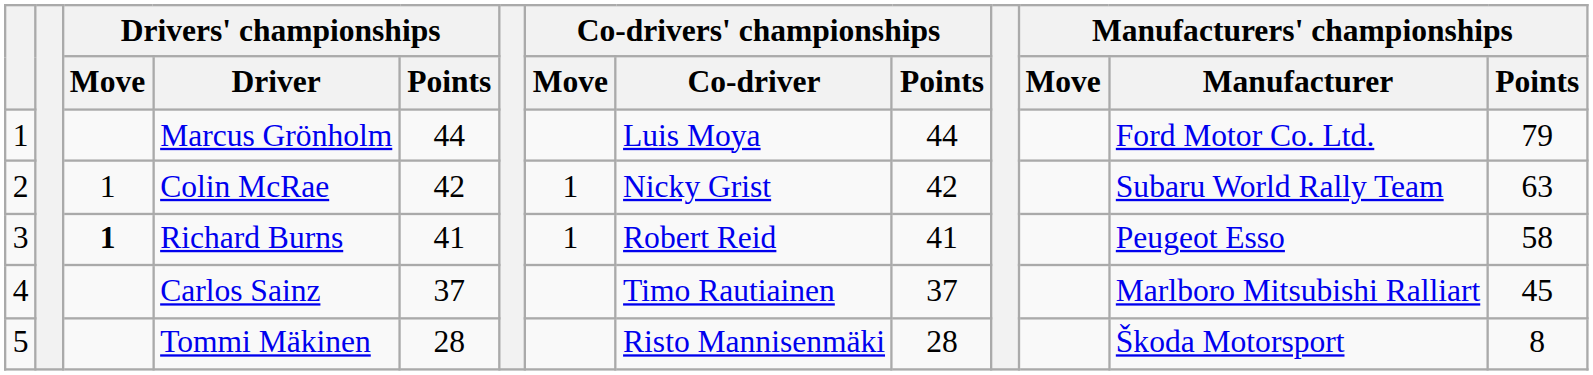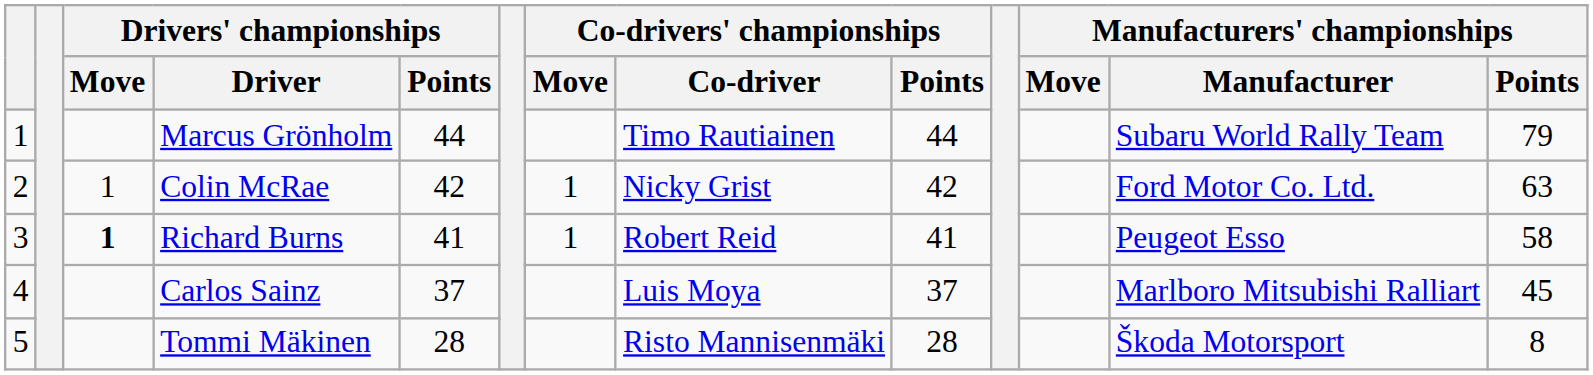Marcus Grönholm | Co-drivers' championships / Co-driver: Luis Moya -> Timo Rautiainen
Marcus Grönholm | Manufacturers' championships / Manufacturer: Ford Motor Co. Ltd. -> Subaru World Rally Team
Colin McRae | Manufacturers' championships / Manufacturer: Subaru World Rally Team -> Ford Motor Co. Ltd.
Carlos Sainz | Co-drivers' championships / Co-driver: Timo Rautiainen -> Luis Moya
